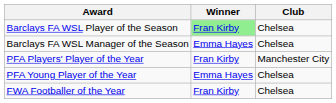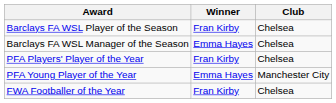Barclays FA WSL Player of the Season | Winner: lightgreen background -> no background
PFA Players' Player of the Year | Club: Manchester City -> Chelsea
PFA Young Player of the Year | Club: Chelsea -> Manchester City
